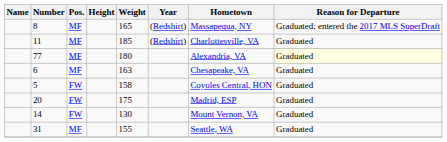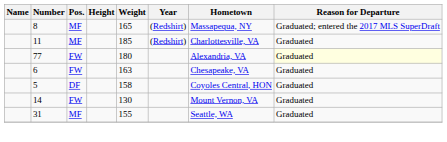77 | Pos.: MF -> FW
6 | Pos.: MF -> FW
5 | Pos.: FW -> DF
- row: 20 | FW | 175 | Madrid, ESP | Graduated
